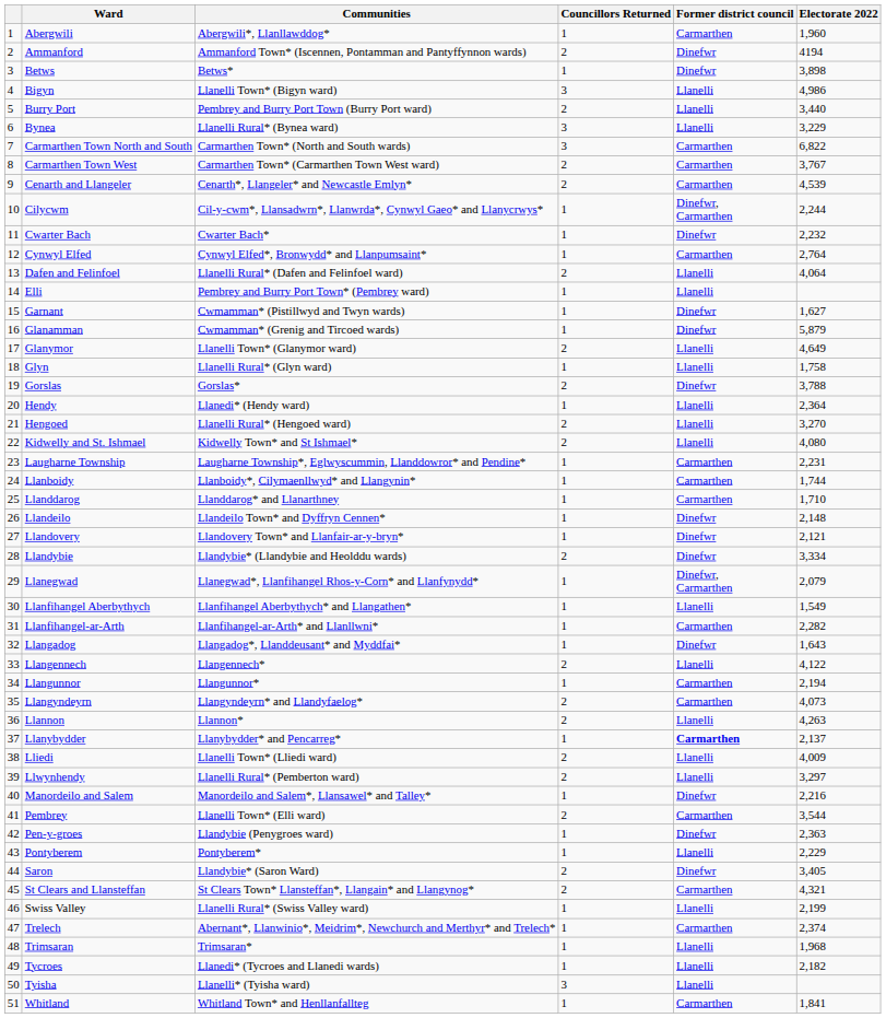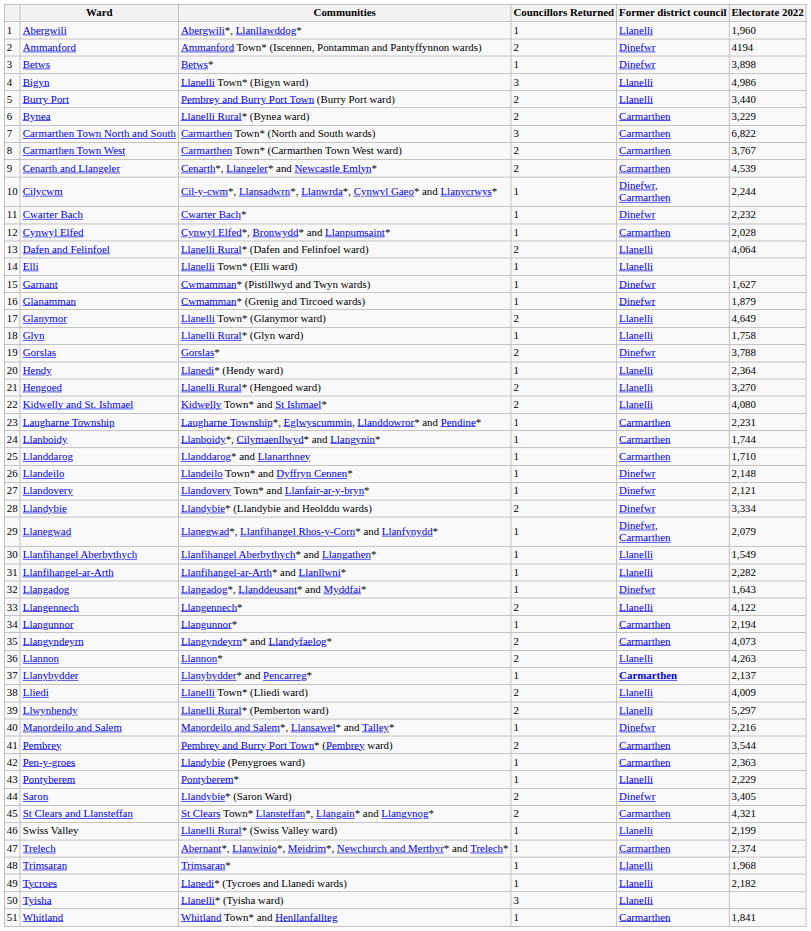Abergwili | Former district council: Carmarthen -> Llanelli
Bynea | Councillors Returned: 3 -> 2
Bynea | Former district council: Llanelli -> Carmarthen
Cynwyl Elfed | Electorate 2022: 2,764 -> 2,028
Elli | Communities: Pembrey and Burry Port Town* (Pembrey ward) -> Llanelli Town* (Elli ward)
Glanamman | Electorate 2022: 5,879 -> 1,879
Llanfihangel-ar-Arth | Former district council: Carmarthen -> Llanelli
Llwynhendy | Electorate 2022: 3,297 -> 5,297
Pembrey | Communities: Llanelli Town* (Elli ward) -> Pembrey and Burry Port Town* (Pembrey ward)
Pen-y-groes | Former district council: Dinefwr -> Carmarthen
